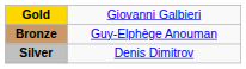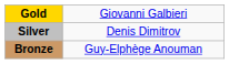rows swapped: Silver <-> Bronze
